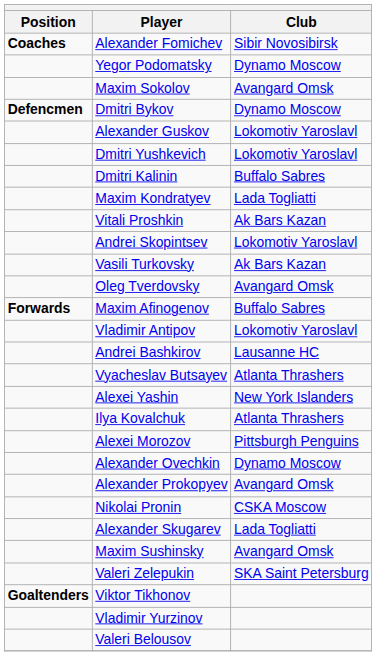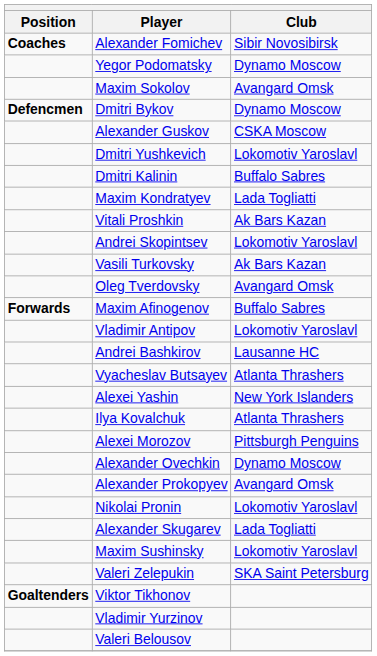Alexander Guskov | Club: Lokomotiv Yaroslavl -> CSKA Moscow
Nikolai Pronin | Club: CSKA Moscow -> Lokomotiv Yaroslavl
Maxim Sushinsky | Club: Avangard Omsk -> Lokomotiv Yaroslavl
